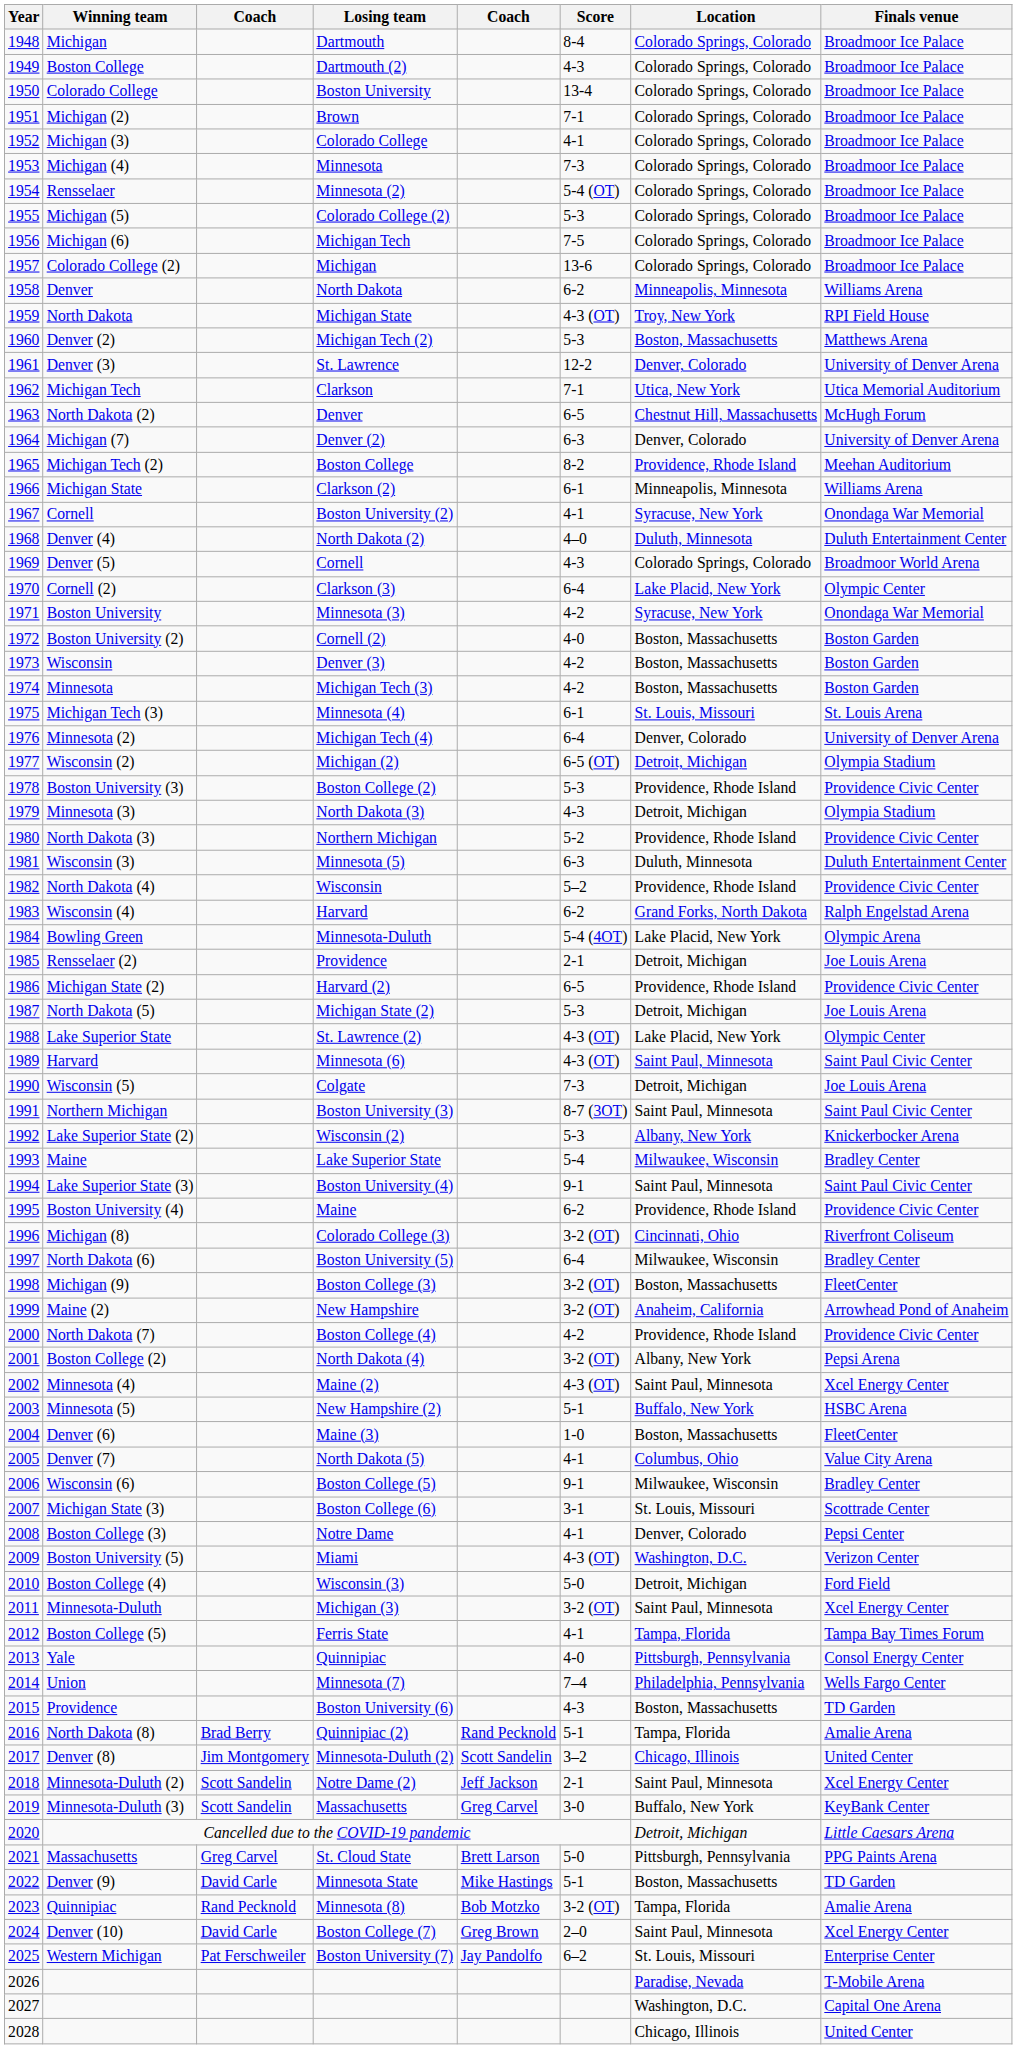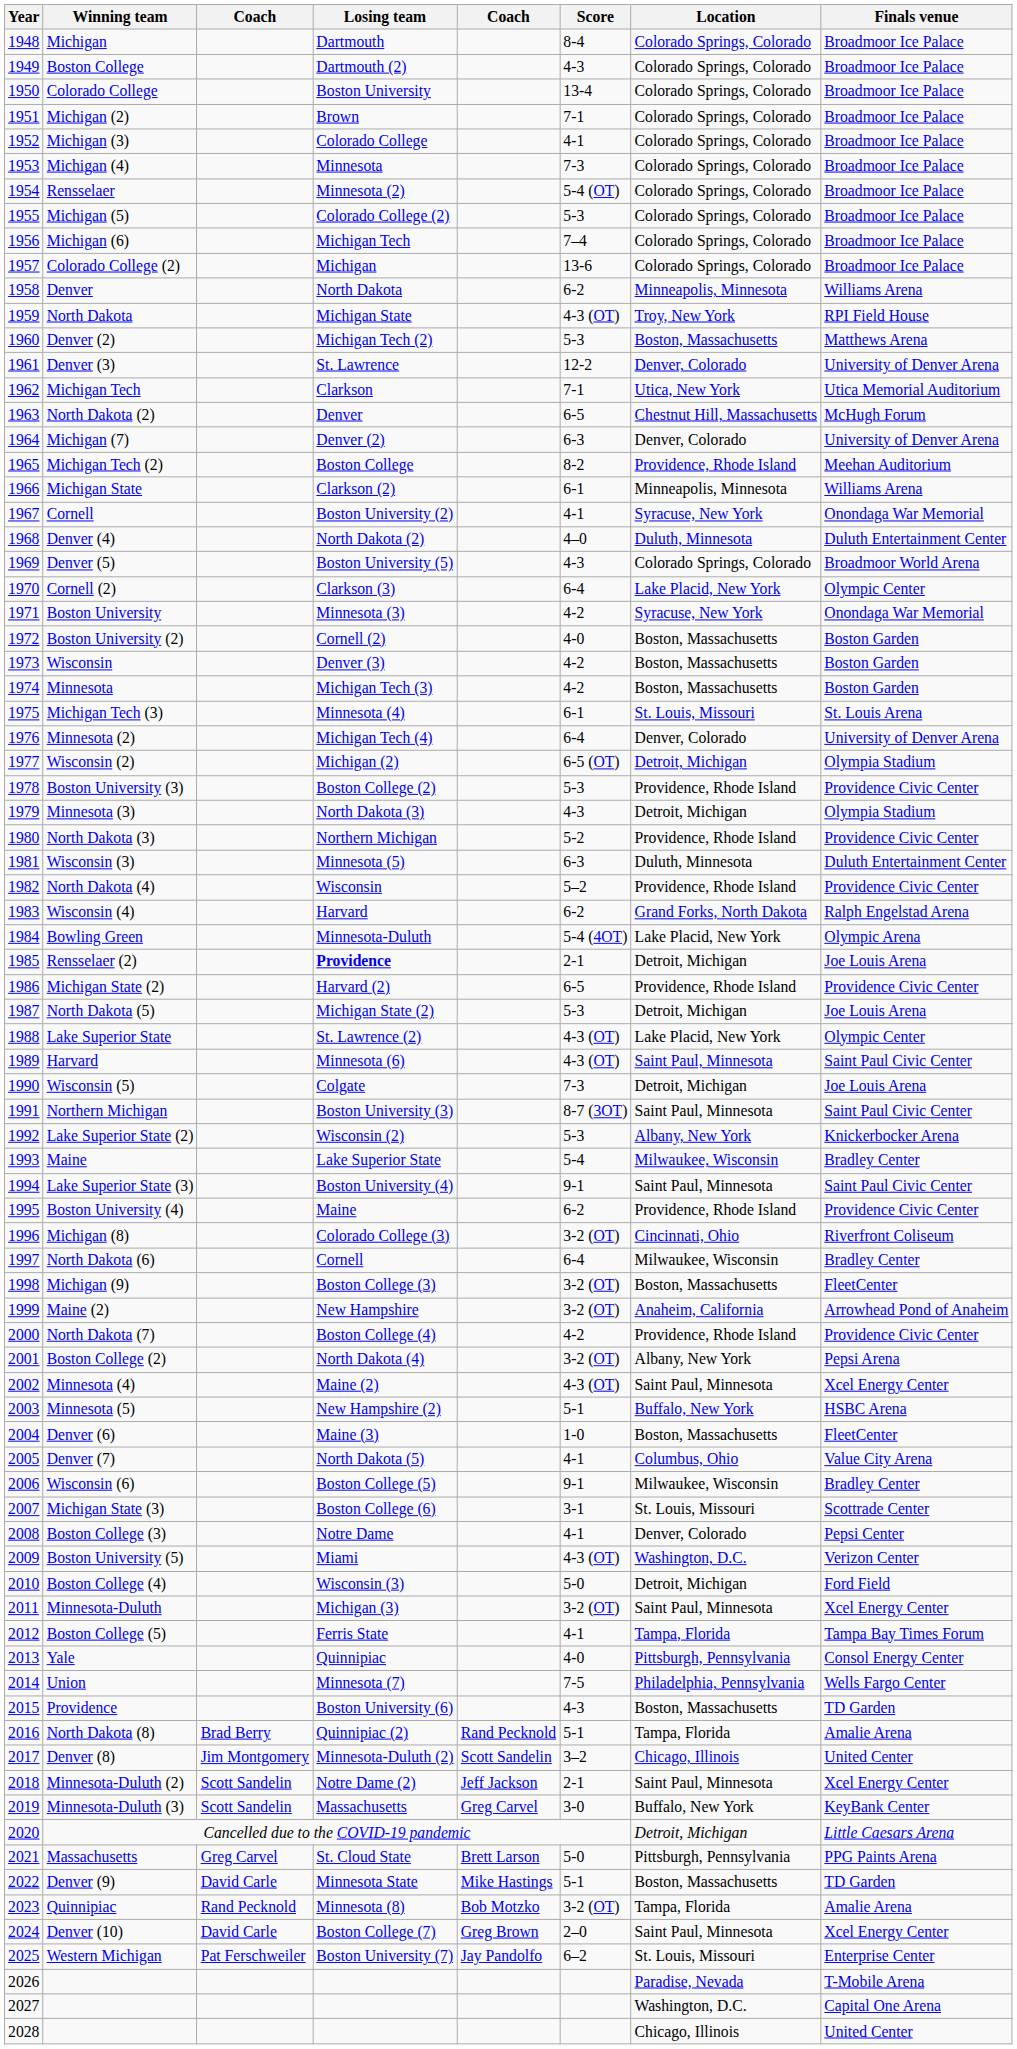Michigan (6) | Score: 7-5 -> 7–4
Denver (5) | Losing team: Cornell -> Boston University (5)
Rensselaer (2) | Losing team: normal -> bold
North Dakota (6) | Losing team: Boston University (5) -> Cornell
Union | Score: 7–4 -> 7-5
